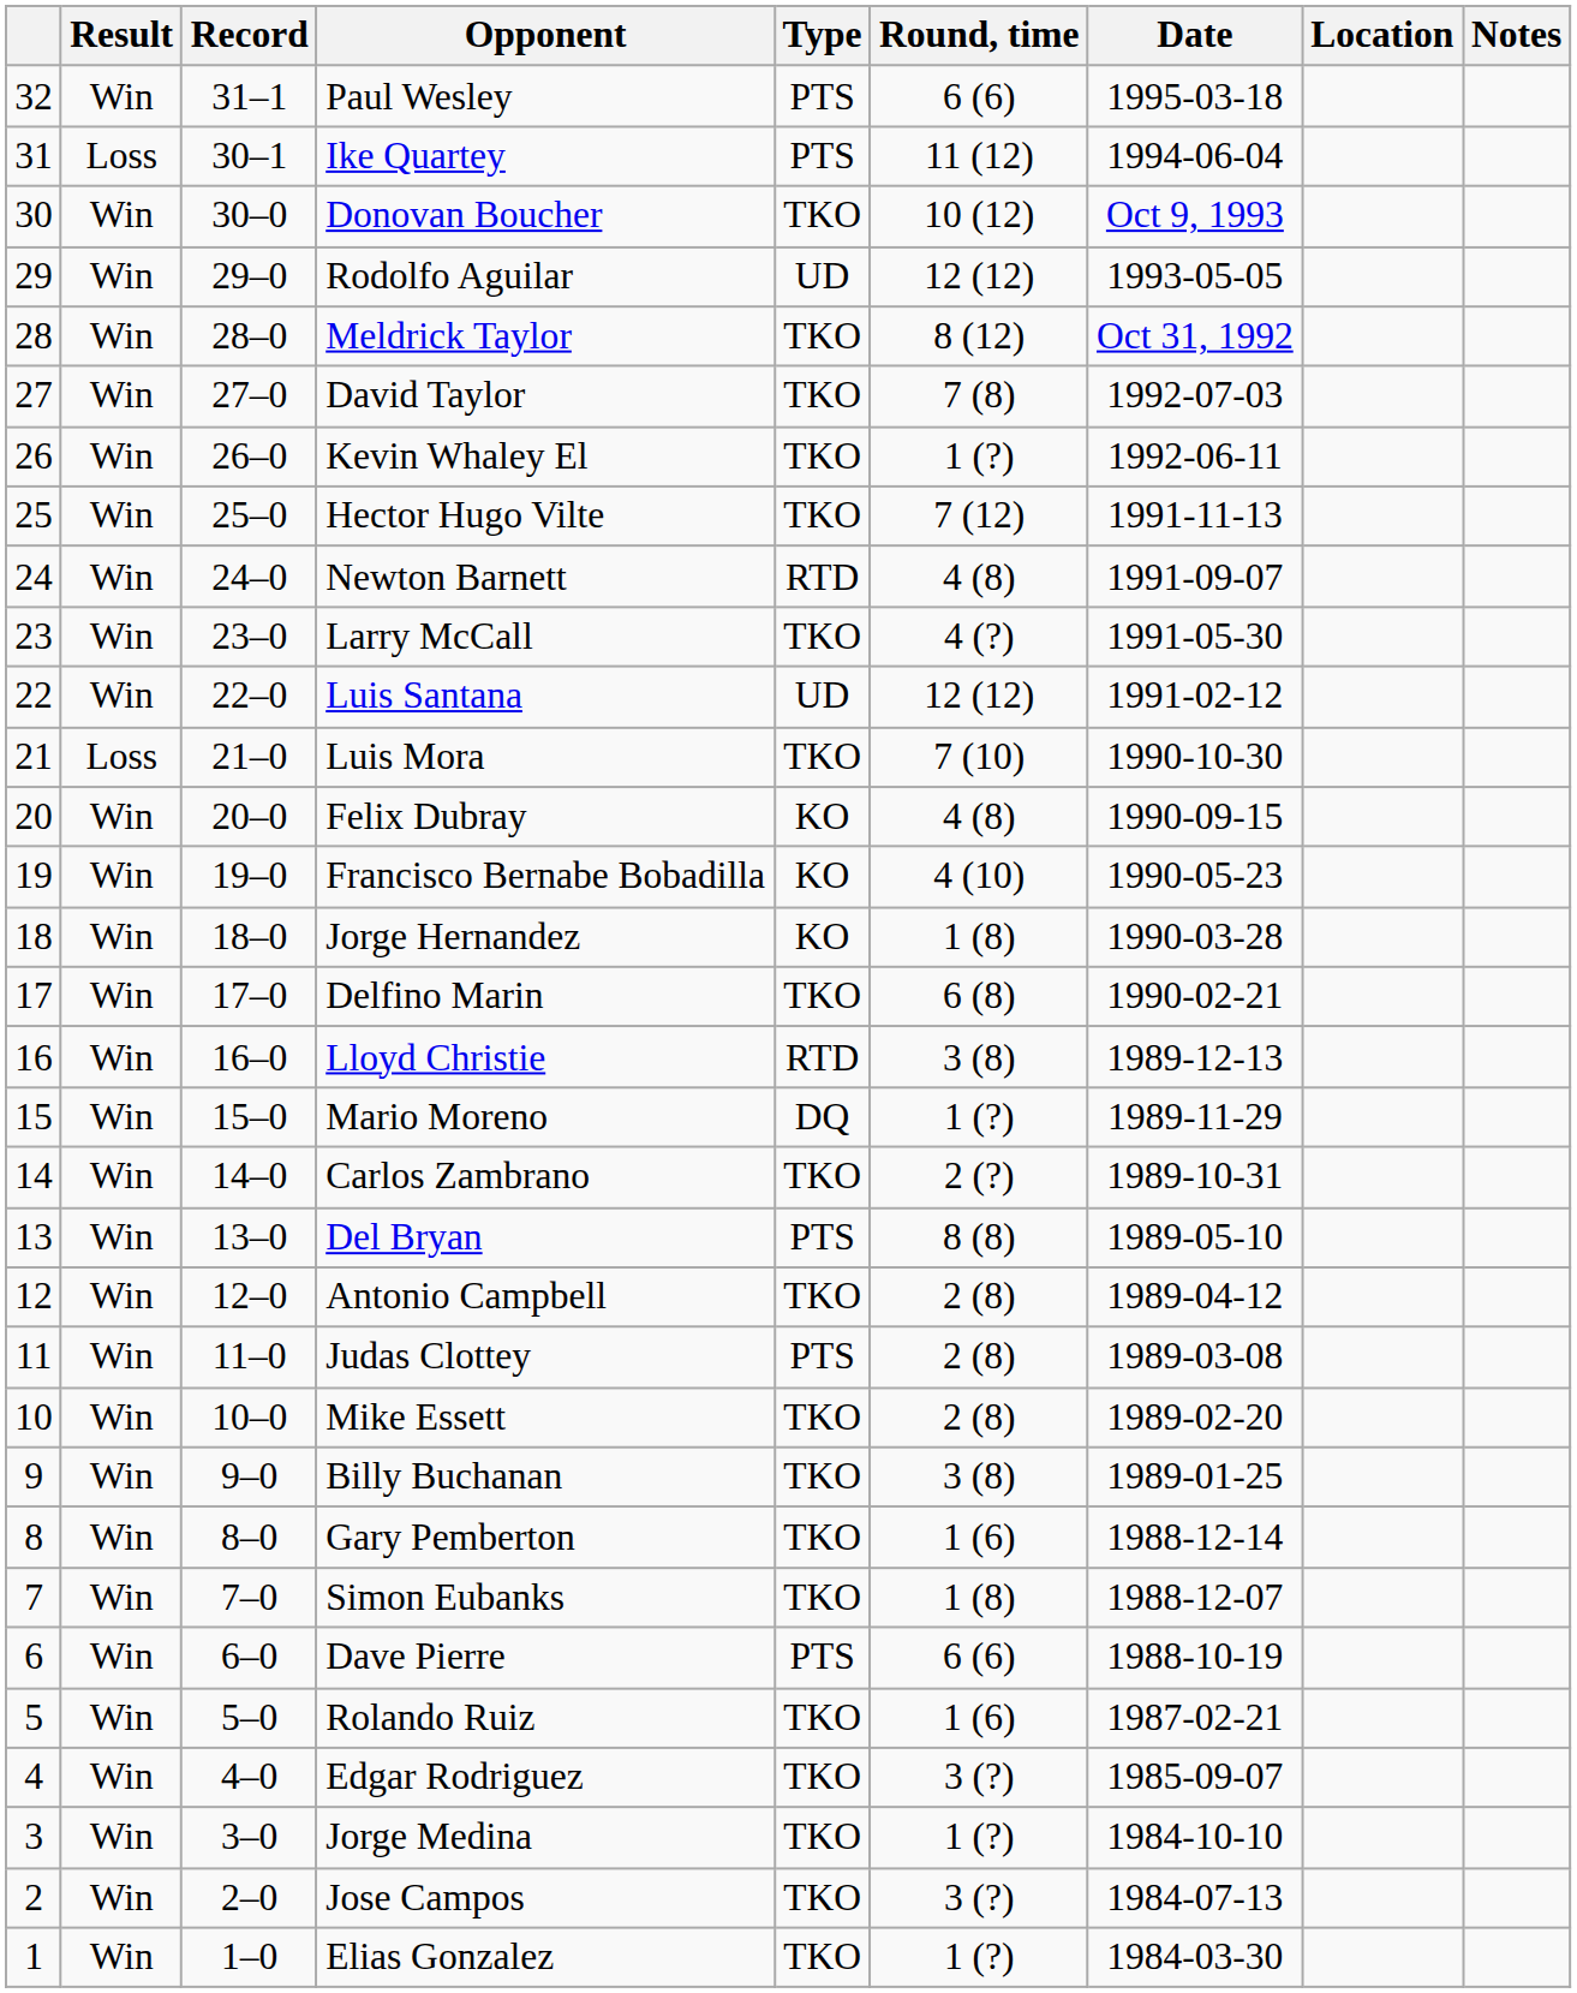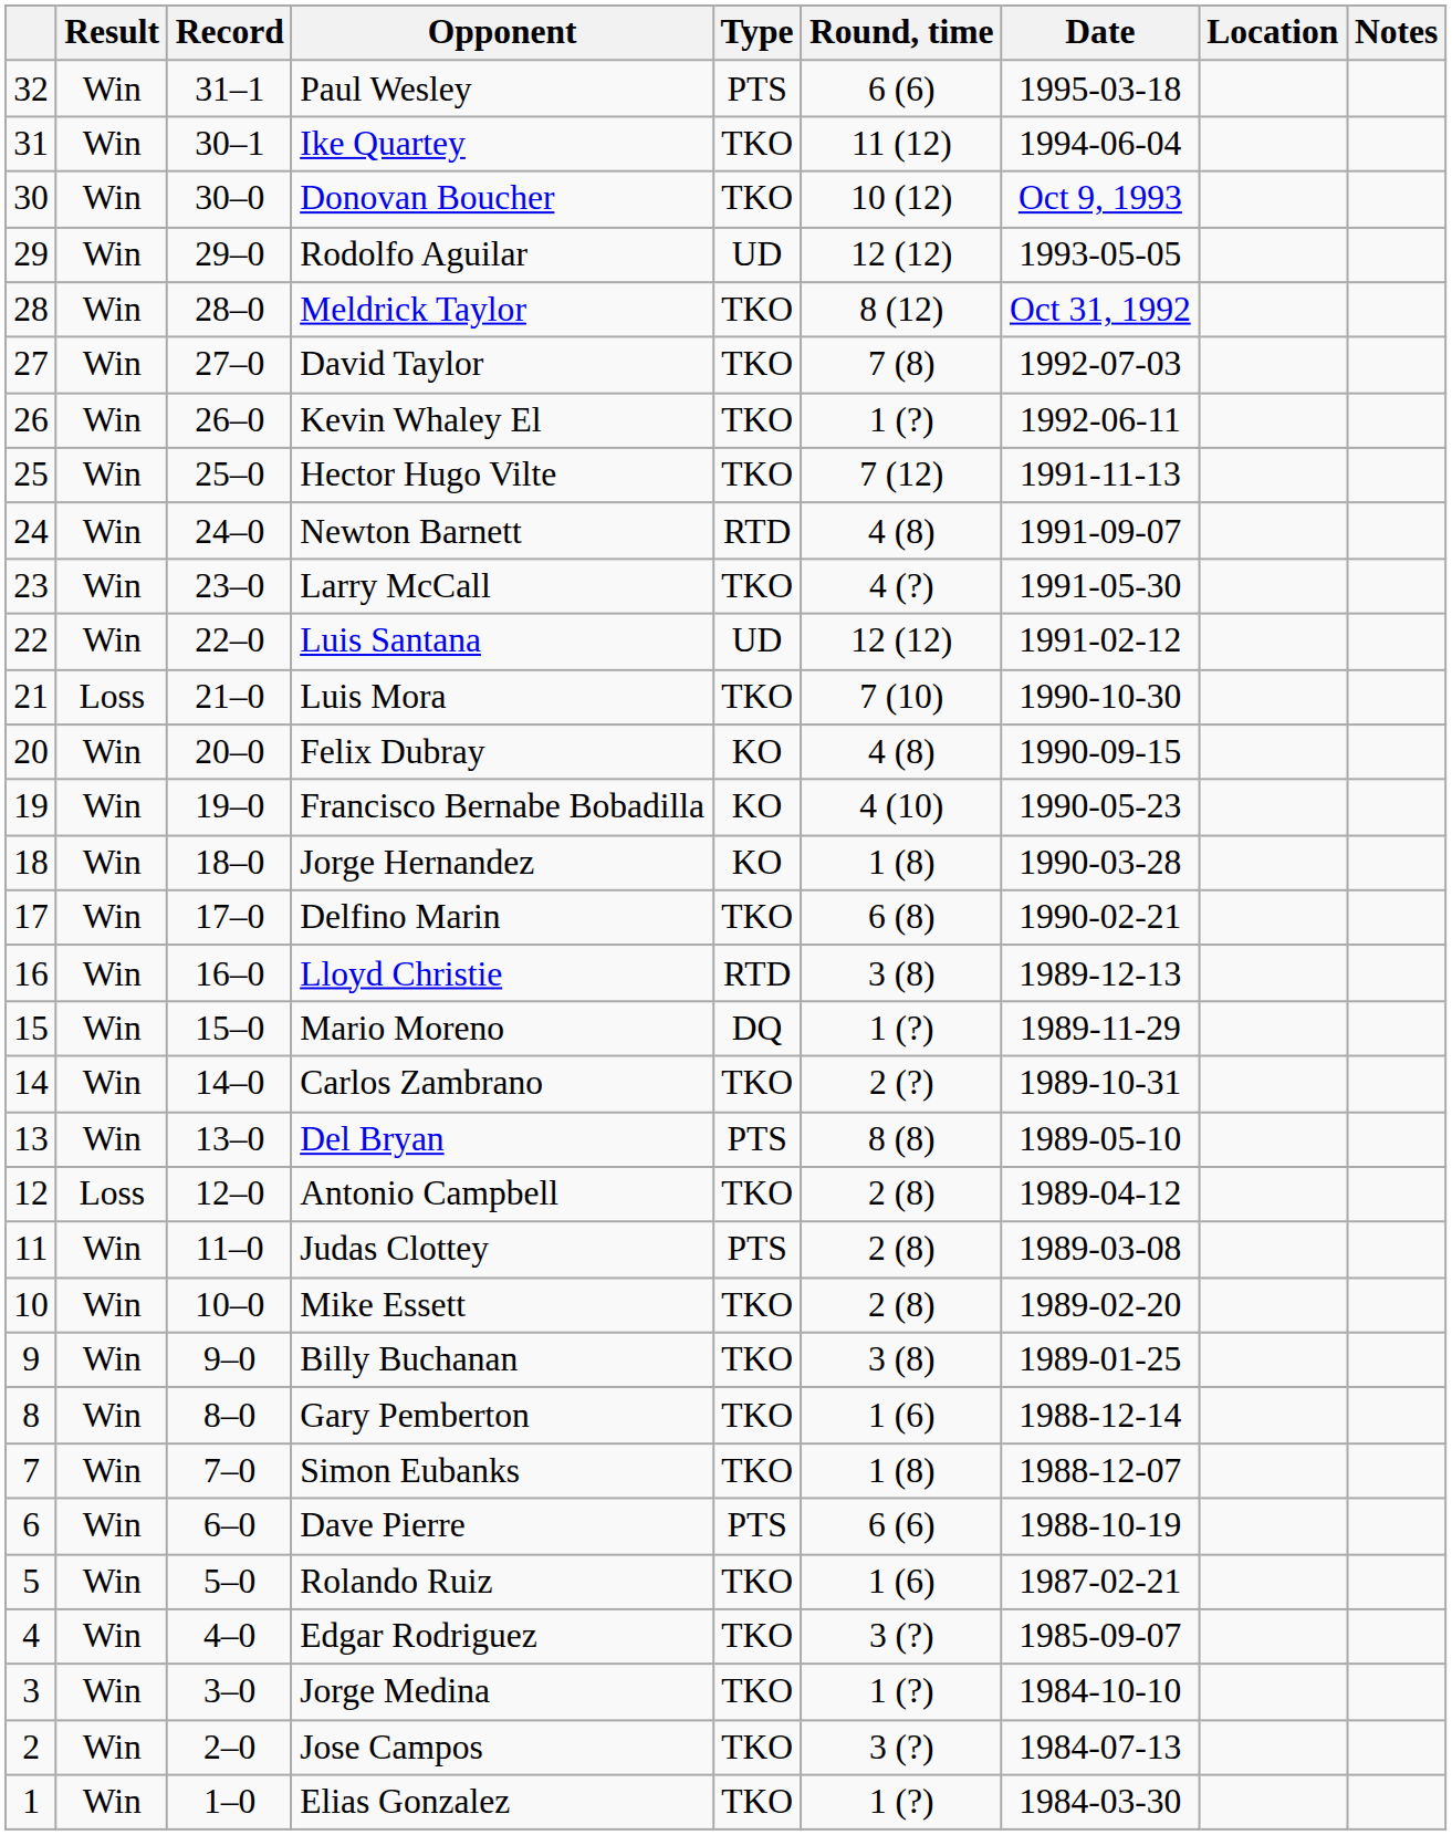Ike Quartey | Result: Loss -> Win
Ike Quartey | Type: PTS -> TKO
Antonio Campbell | Result: Win -> Loss
